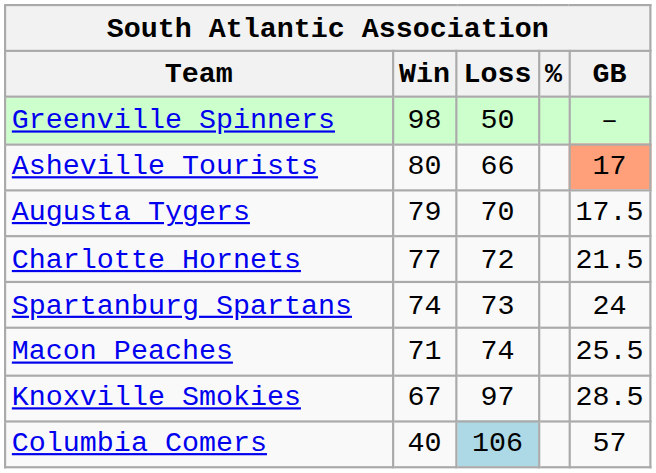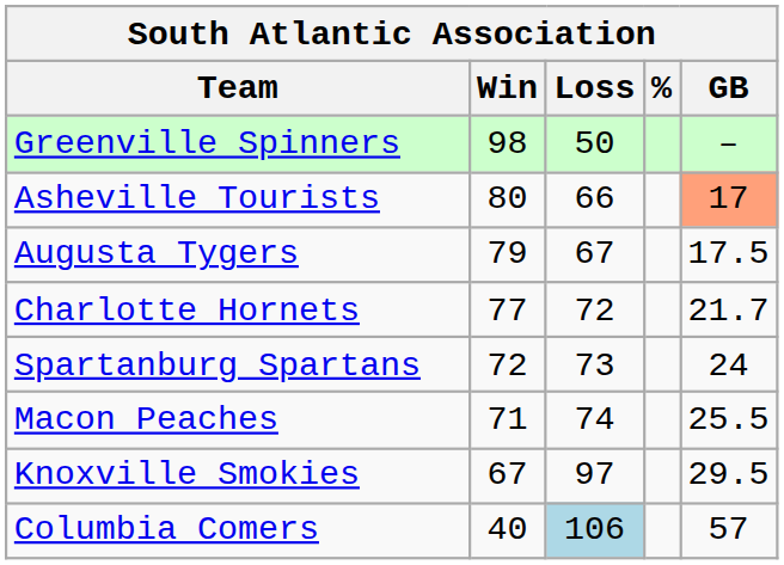Augusta Tygers | Loss: 70 -> 67
Charlotte Hornets | GB: 21.5 -> 21.7
Spartanburg Spartans | Win: 74 -> 72
Knoxville Smokies | GB: 28.5 -> 29.5
